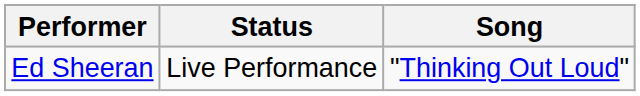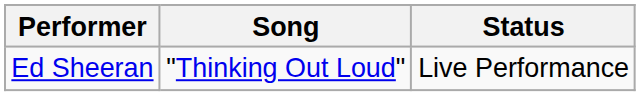columns swapped: Song <-> Status
